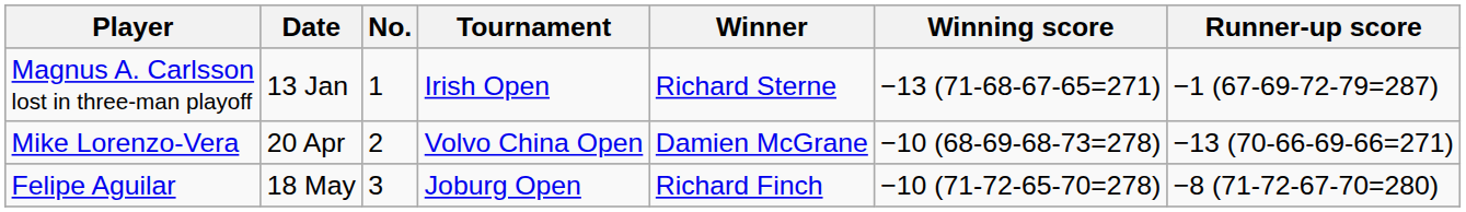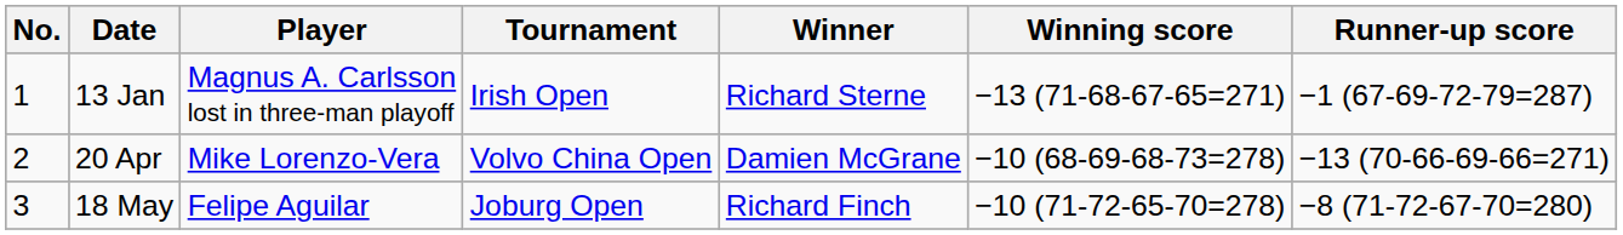columns swapped: No. <-> Player
